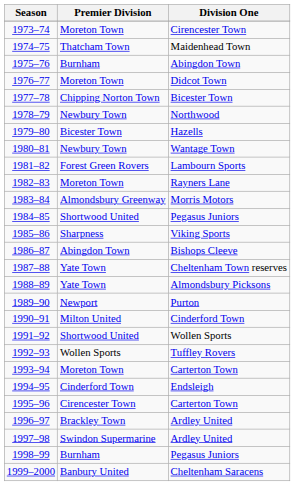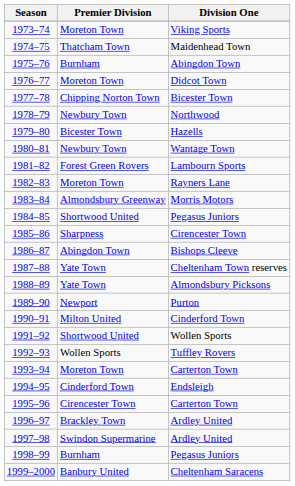1973–74 | Division One: Cirencester Town -> Viking Sports
1985–86 | Division One: Viking Sports -> Cirencester Town
